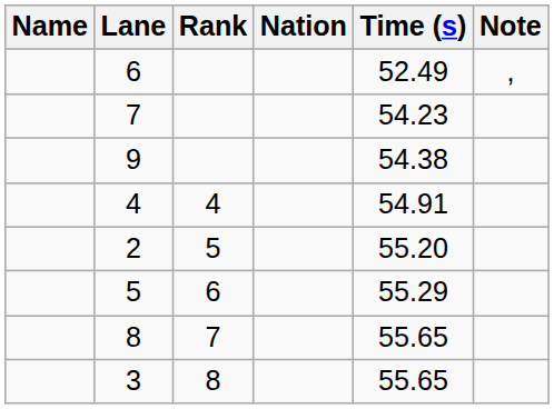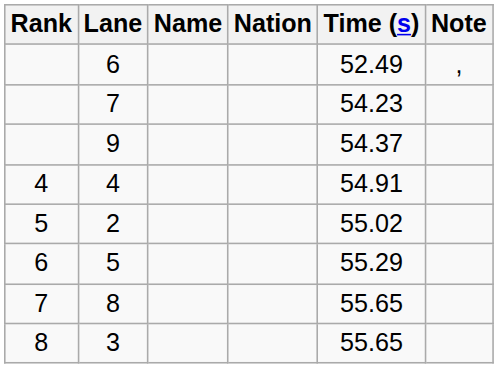columns swapped: Rank <-> Name
9 | Time (s): 54.38 -> 54.37
2 | Time (s): 55.20 -> 55.02
